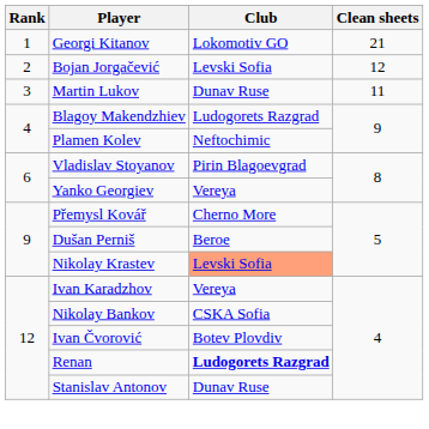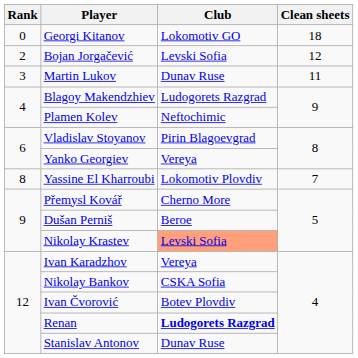Georgi Kitanov | Rank: 1 -> 0
Georgi Kitanov | Clean sheets: 21 -> 18
+ row: 8 | Yassine El Kharroubi | Lokomotiv Plovdiv | 7
